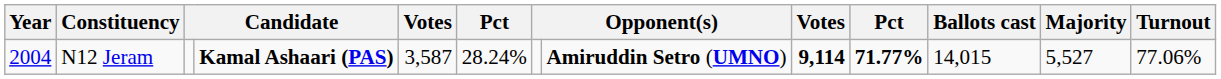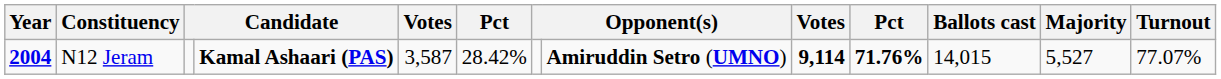N12 Jeram | Year: normal -> bold
N12 Jeram | column 6: 28.24% -> 28.42%
N12 Jeram | column 10: 71.77% -> 71.76%
N12 Jeram | Turnout: 77.06% -> 77.07%
